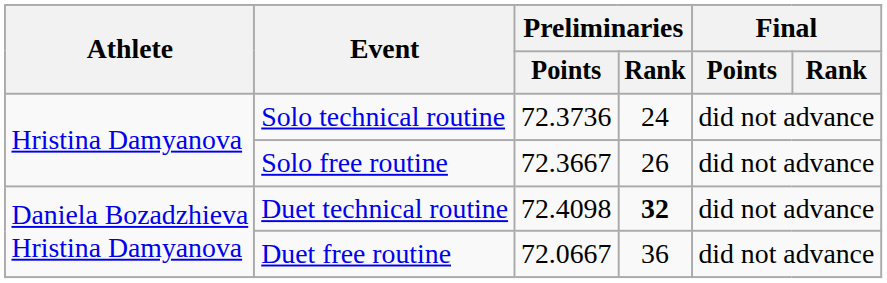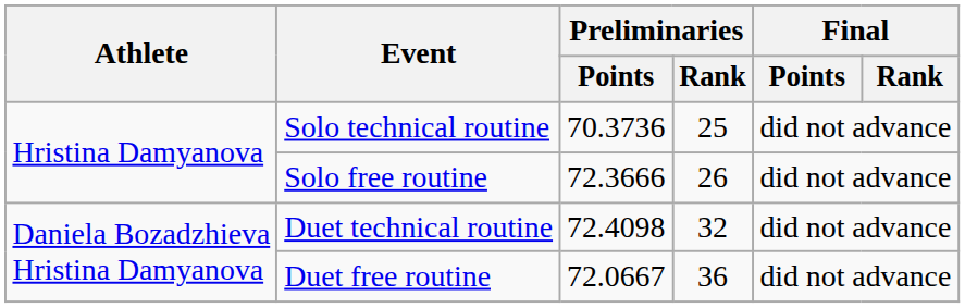Solo technical routine | Preliminaries / Points: 72.3736 -> 70.3736
Solo technical routine | Preliminaries / Rank: 24 -> 25
Solo free routine | Preliminaries / Points: 72.3667 -> 72.3666
Duet technical routine | Preliminaries / Rank: bold -> normal
